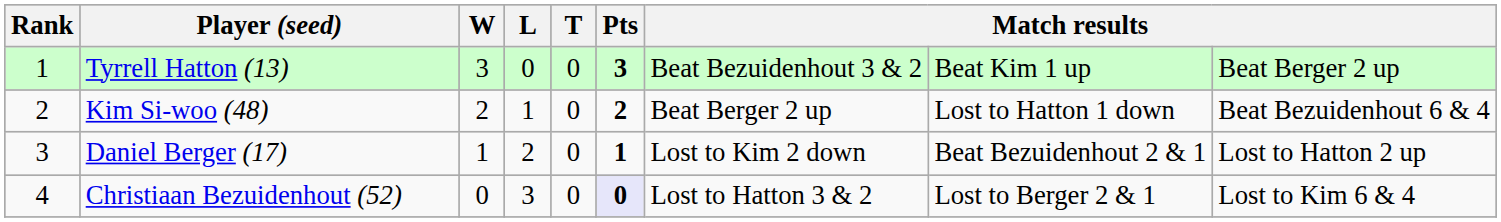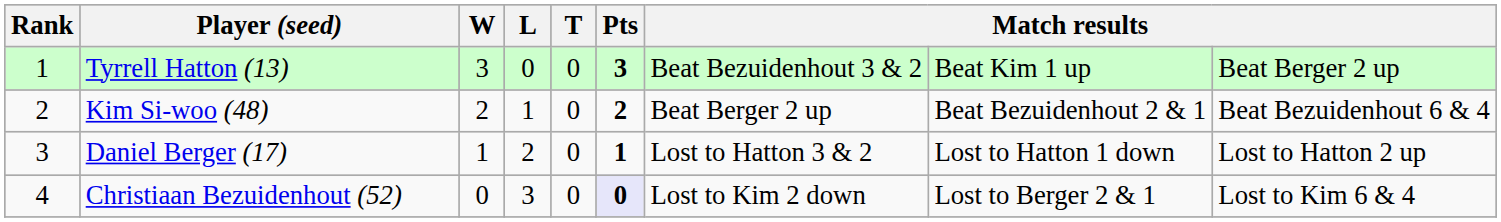Kim Si-woo (48) | column 8: Lost to Hatton 1 down -> Beat Bezuidenhout 2 & 1
Daniel Berger (17) | column 7: Lost to Kim 2 down -> Lost to Hatton 3 & 2
Daniel Berger (17) | column 8: Beat Bezuidenhout 2 & 1 -> Lost to Hatton 1 down
Christiaan Bezuidenhout (52) | column 7: Lost to Hatton 3 & 2 -> Lost to Kim 2 down
